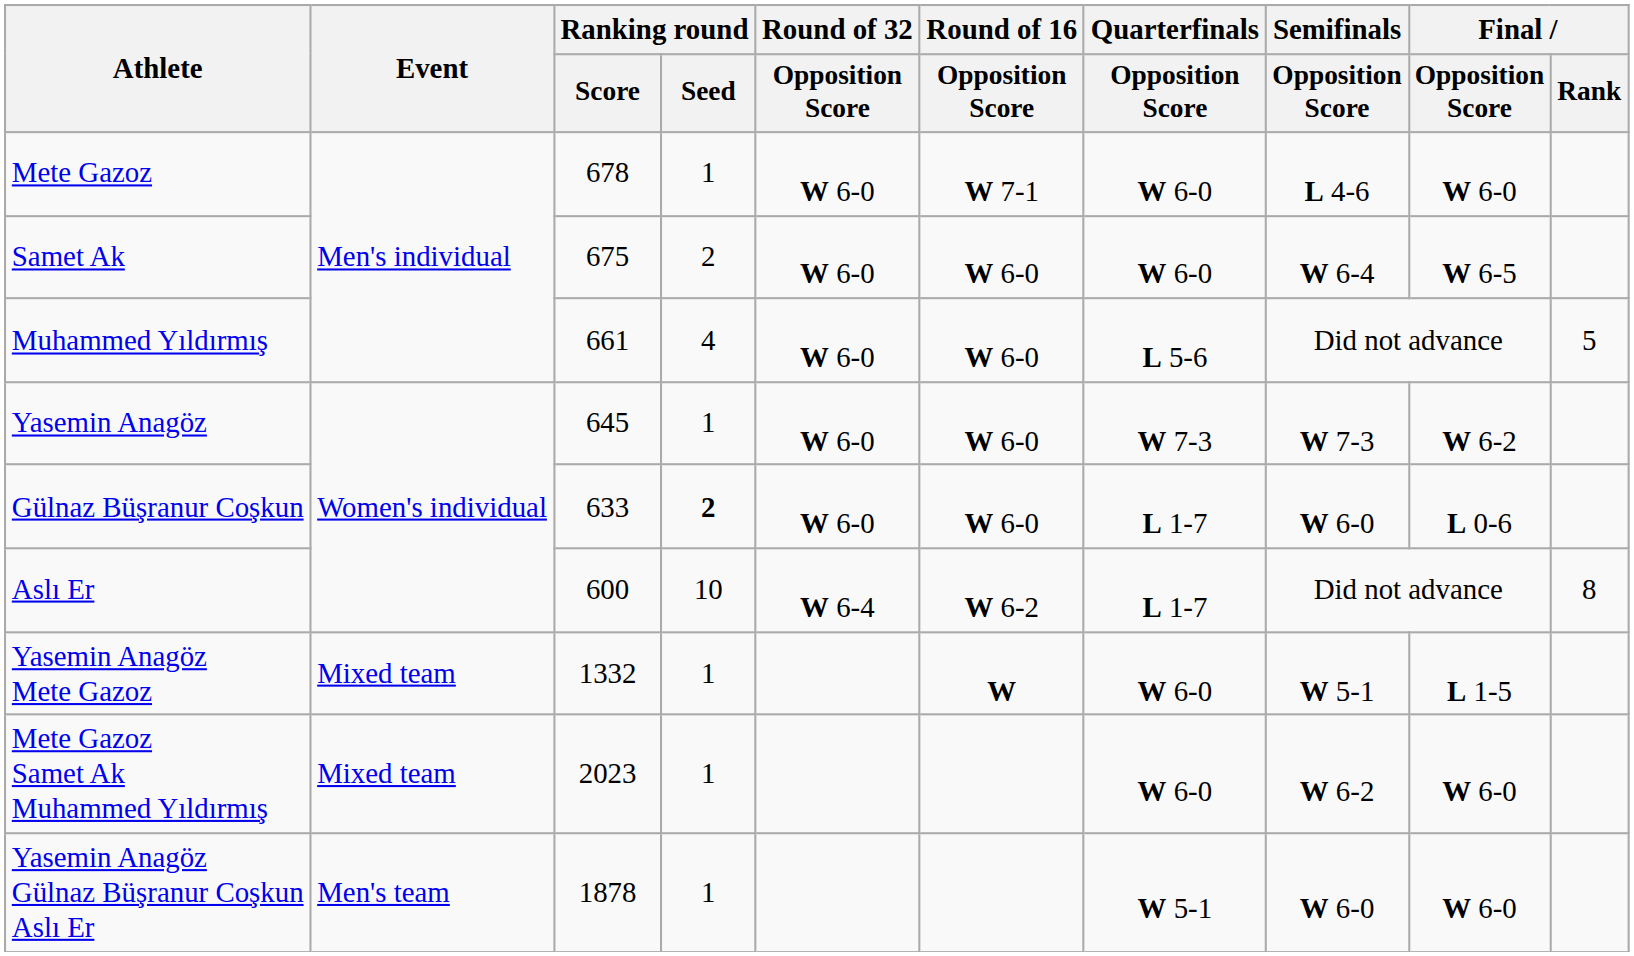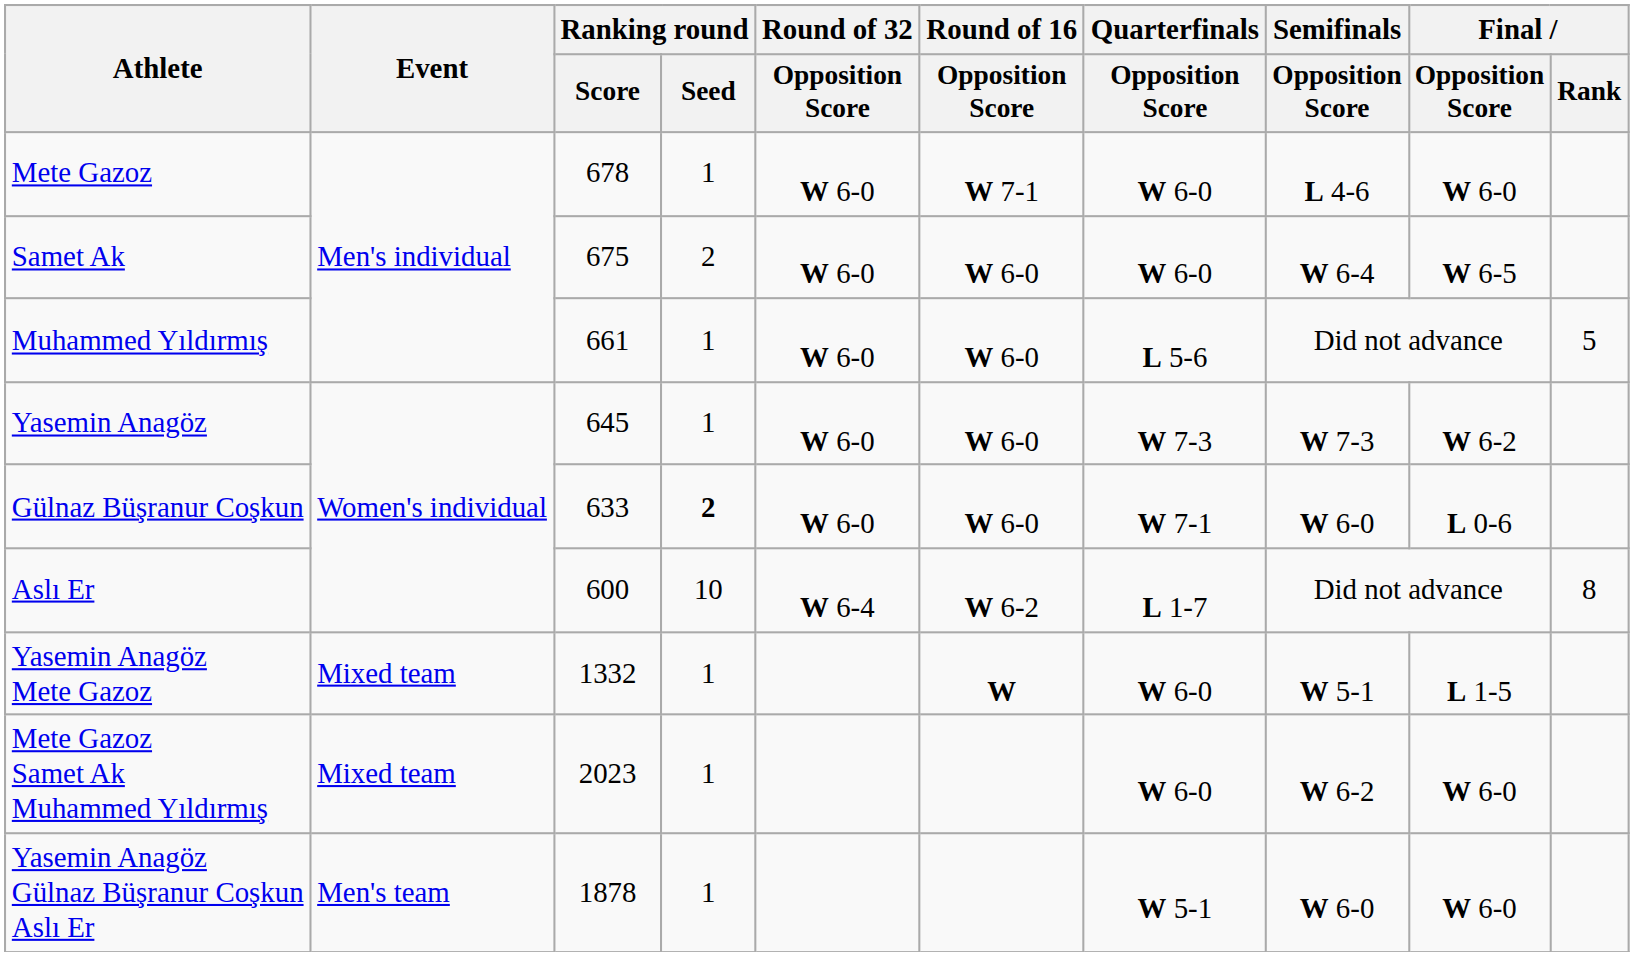Muhammed Yıldırmış | Ranking round / Seed: 4 -> 1
Gülnaz Büşranur Coşkun | Quarterfinals / Opposition Score: L 1-7 -> W 7-1
